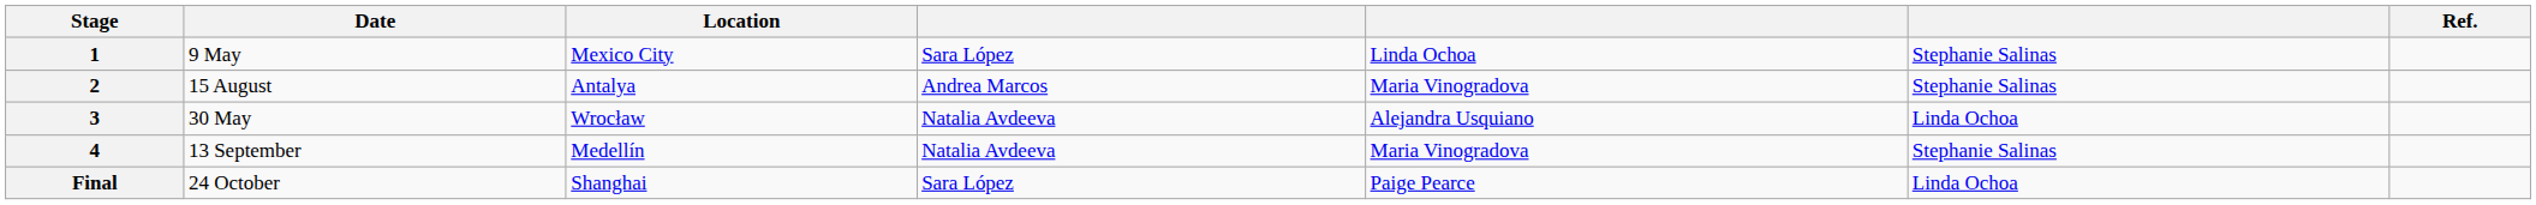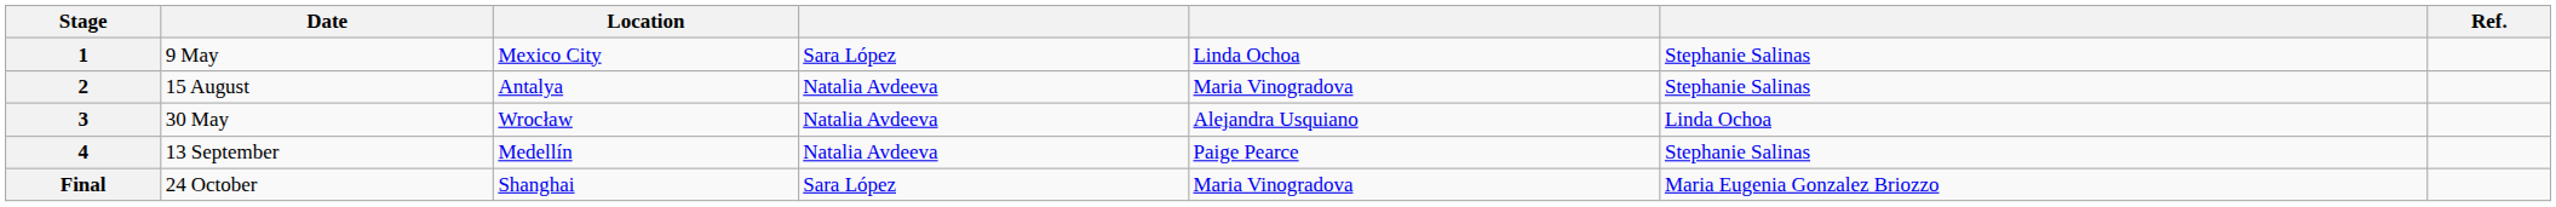2 | column 4: Andrea Marcos -> Natalia Avdeeva
4 | column 5: Maria Vinogradova -> Paige Pearce
Final | column 5: Paige Pearce -> Maria Vinogradova
Final | column 6: Linda Ochoa -> Maria Eugenia Gonzalez Briozzo
